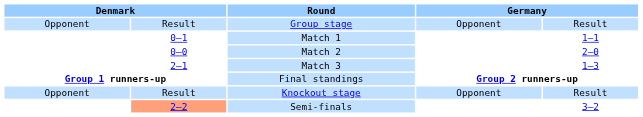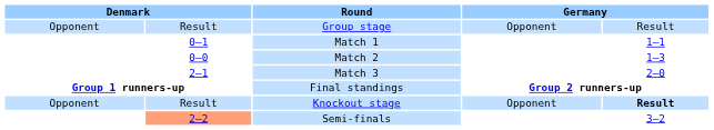Match 2 | column 5: 2–0 -> 1–3
Match 3 | column 5: 1–3 -> 2–0
Knockout stage | column 5: normal -> bold
